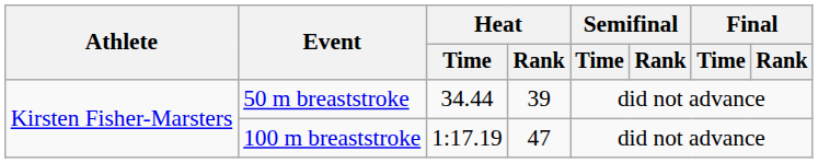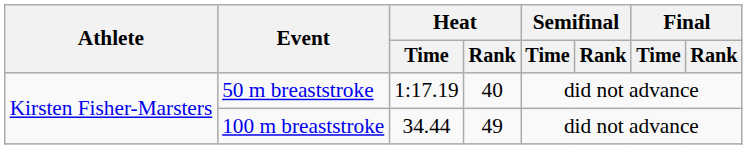50 m breaststroke | Heat / Time: 34.44 -> 1:17.19
50 m breaststroke | Heat / Rank: 39 -> 40
100 m breaststroke | Heat / Time: 1:17.19 -> 34.44
100 m breaststroke | Heat / Rank: 47 -> 49
